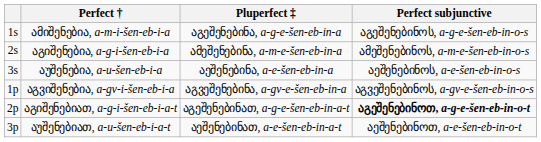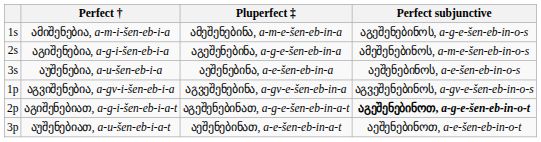ამიშენებია, a-m-i-šen-eb-i-a | Pluperfect ‡: აგეშენებინა, a-g-e-šen-eb-in-a -> ამეშენებინა, a-m-e-šen-eb-in-a
აგიშენებია, a-g-i-šen-eb-i-a | Pluperfect ‡: ამეშენებინა, a-m-e-šen-eb-in-a -> აგეშენებინა, a-g-e-šen-eb-in-a
